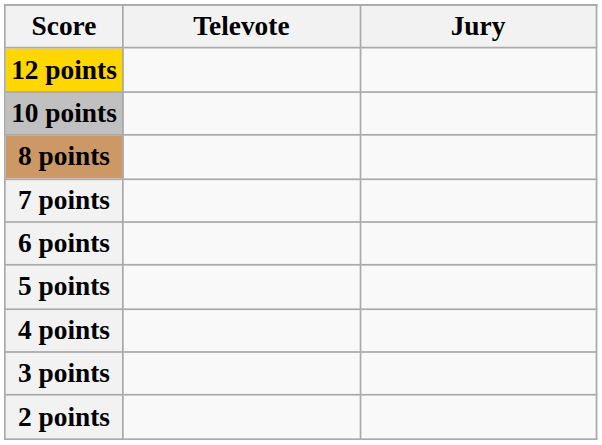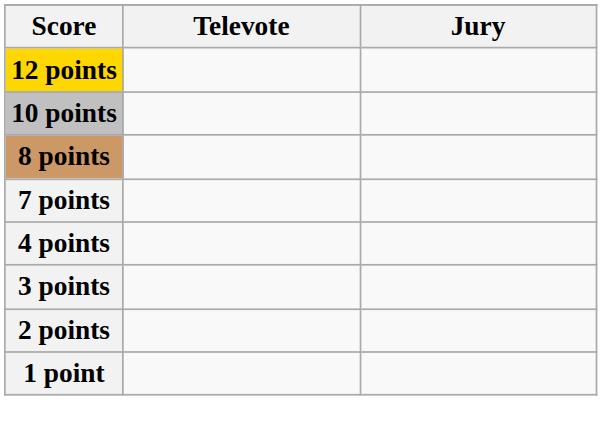- row: 6 points
- row: 5 points
+ row: 1 point
